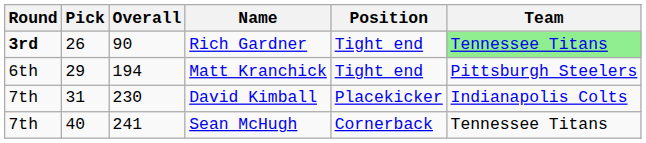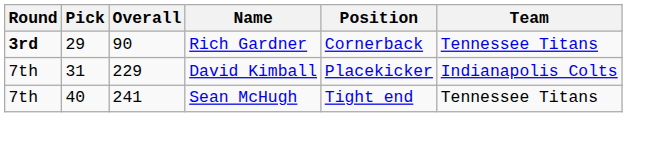Rich Gardner | Pick: 26 -> 29
Rich Gardner | Position: Tight end -> Cornerback
Rich Gardner | Team: lightgreen background -> no background
- row: 6th | 29 | 194 | Matt Kranchick | Tight end | Pittsburgh Steelers
David Kimball | Overall: 230 -> 229
Sean McHugh | Position: Cornerback -> Tight end
